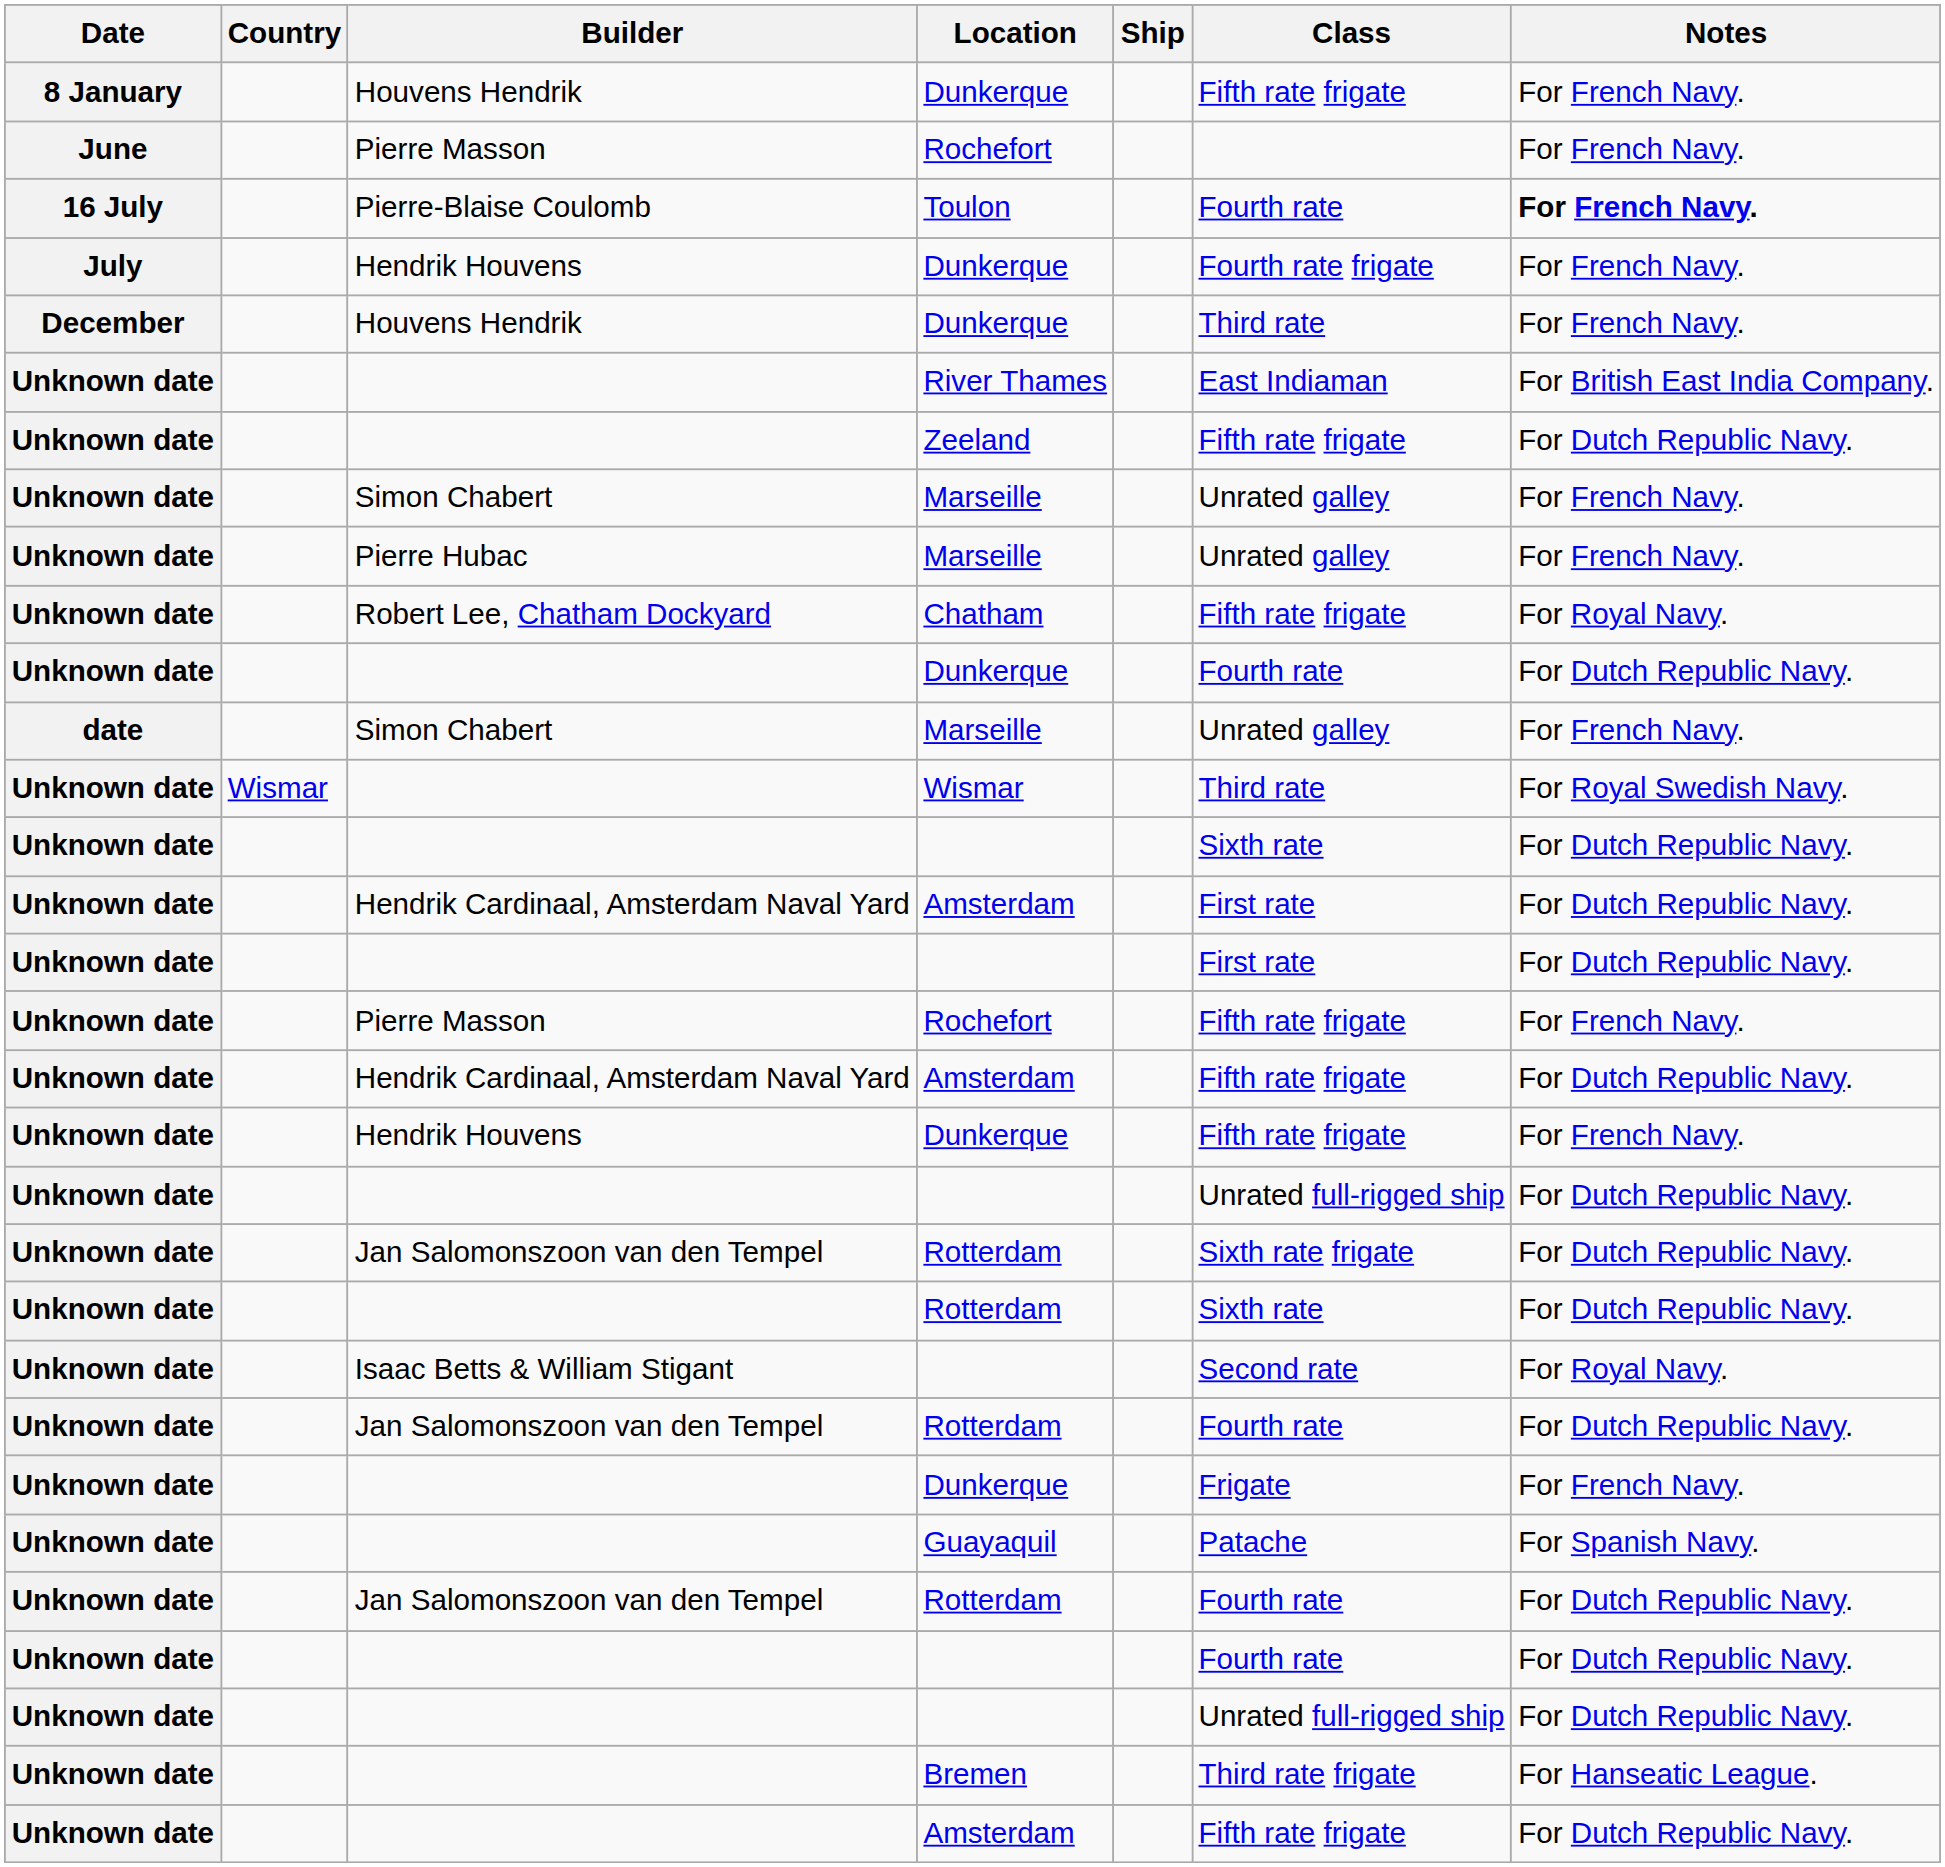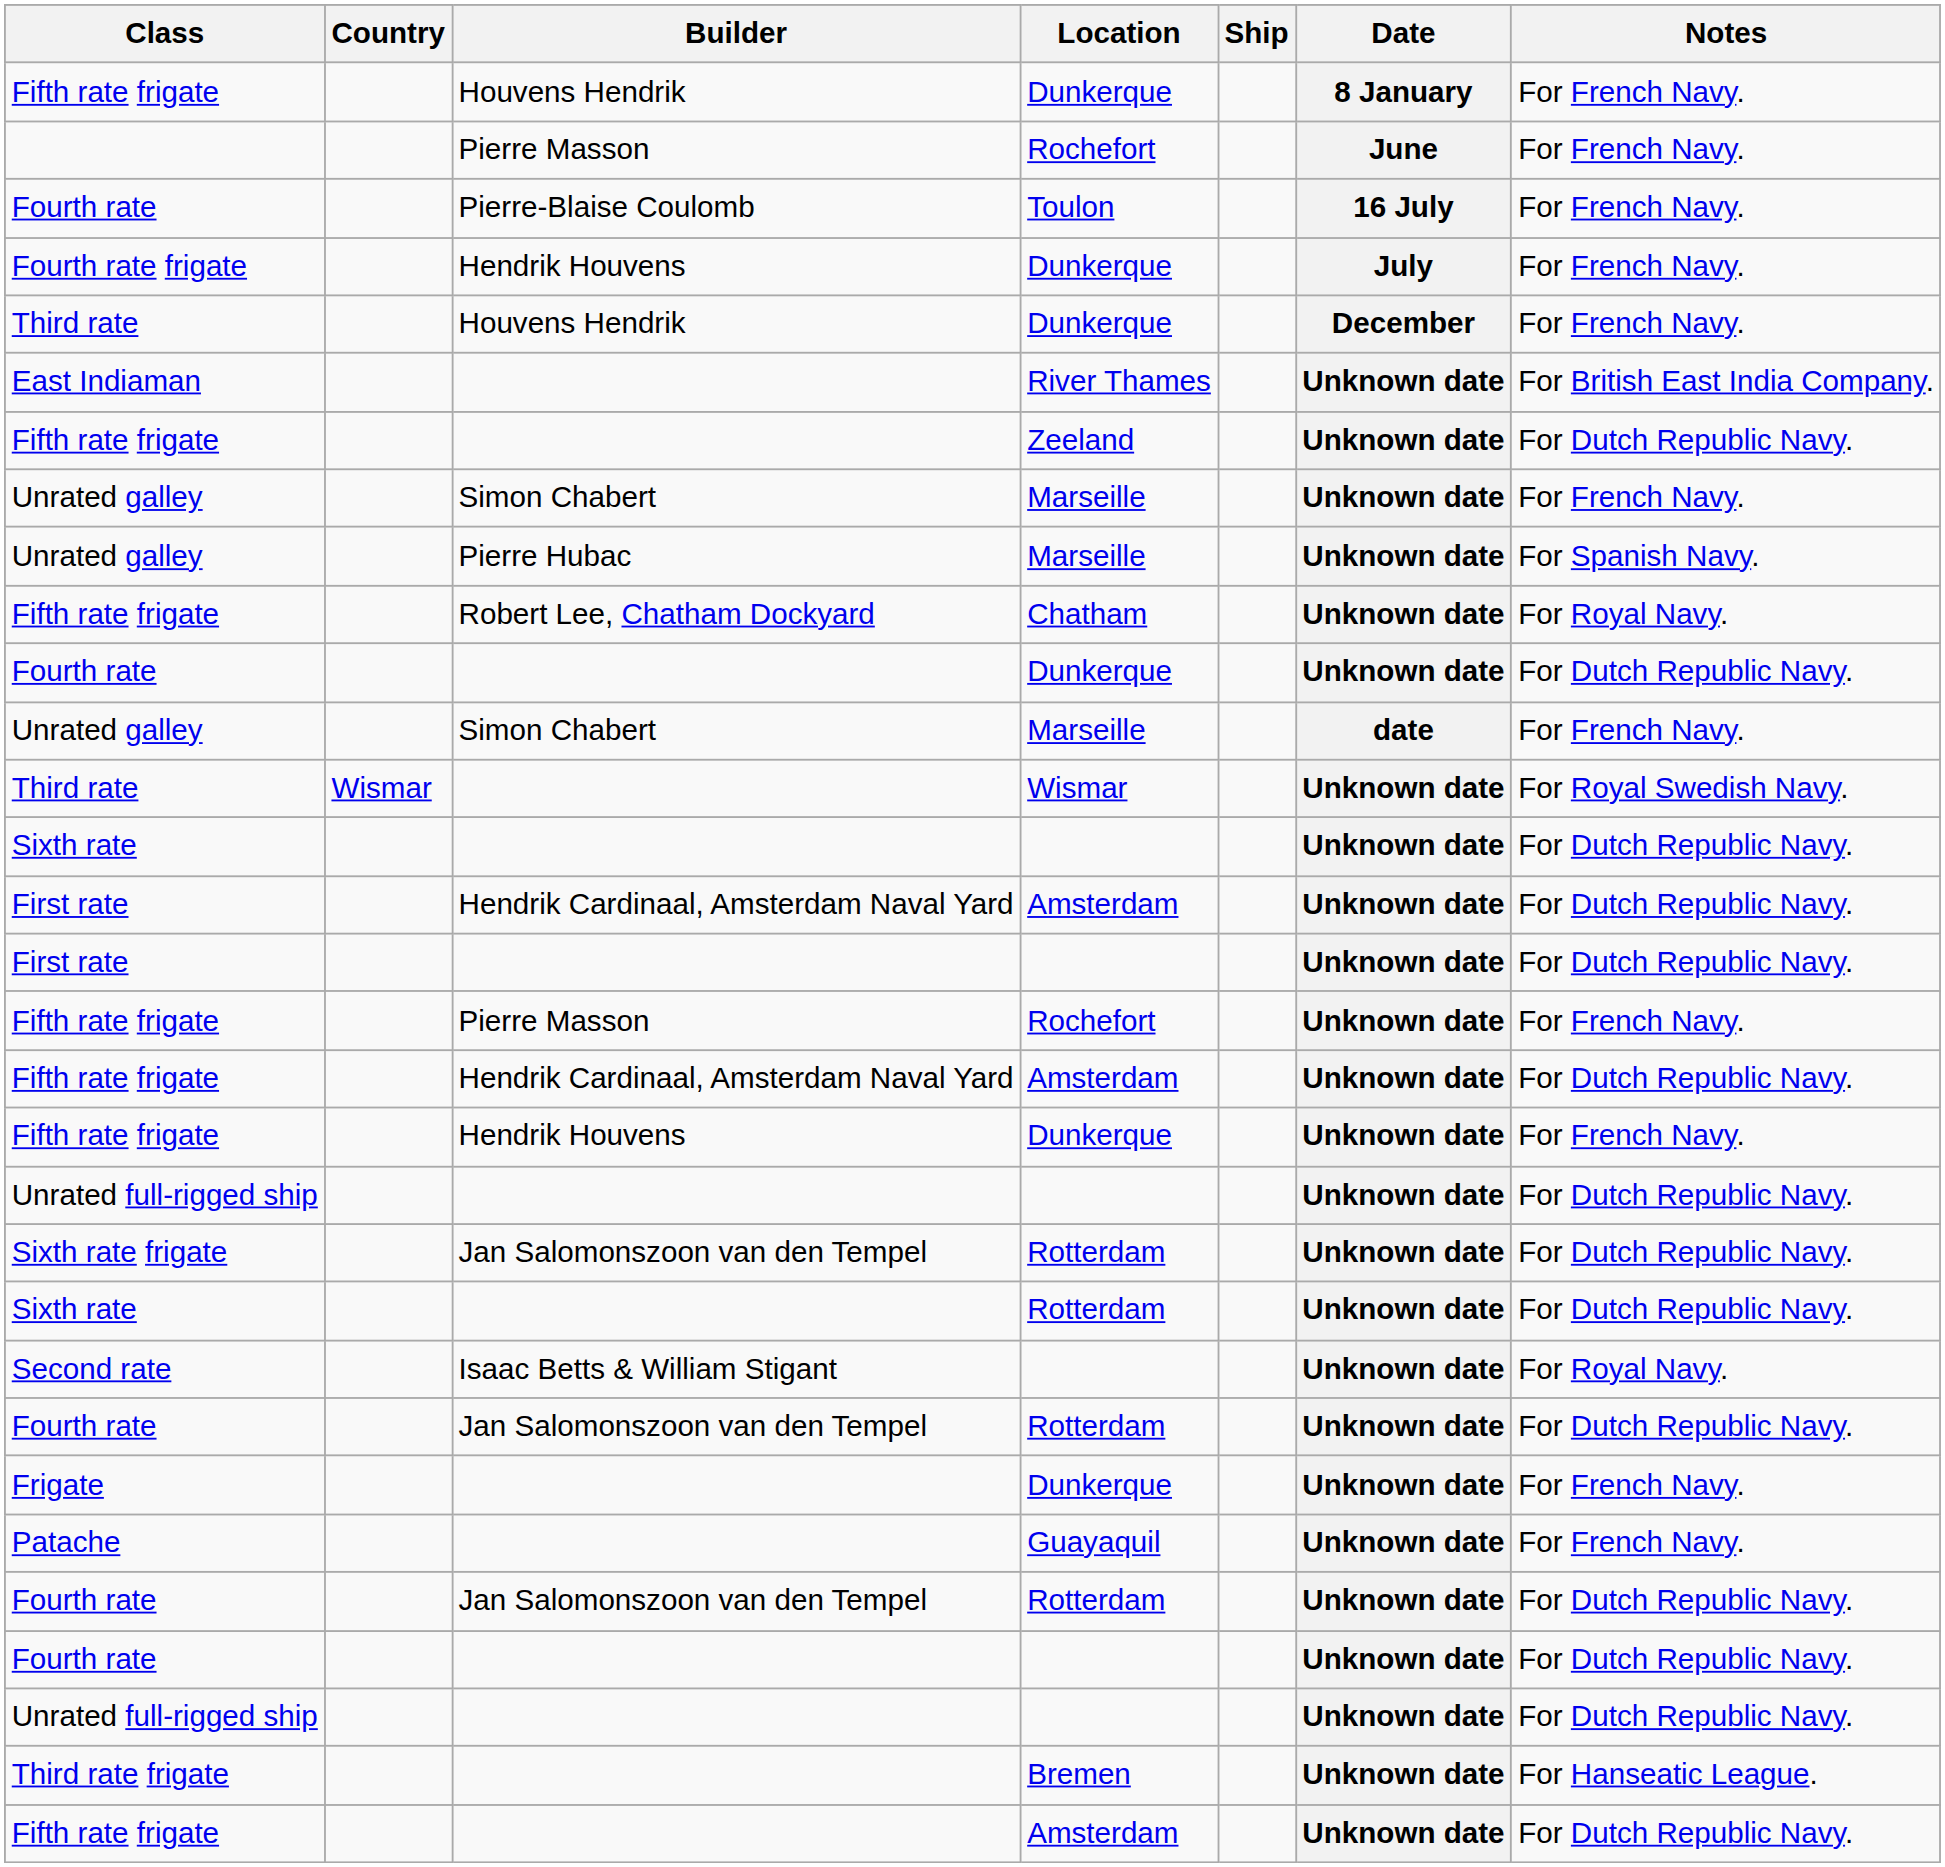columns swapped: Date <-> Class
Toulon | Notes: bold -> normal
Pierre Hubac / Marseille | Notes: For French Navy. -> For Spanish Navy.
Guayaquil | Notes: For Spanish Navy. -> For French Navy.
